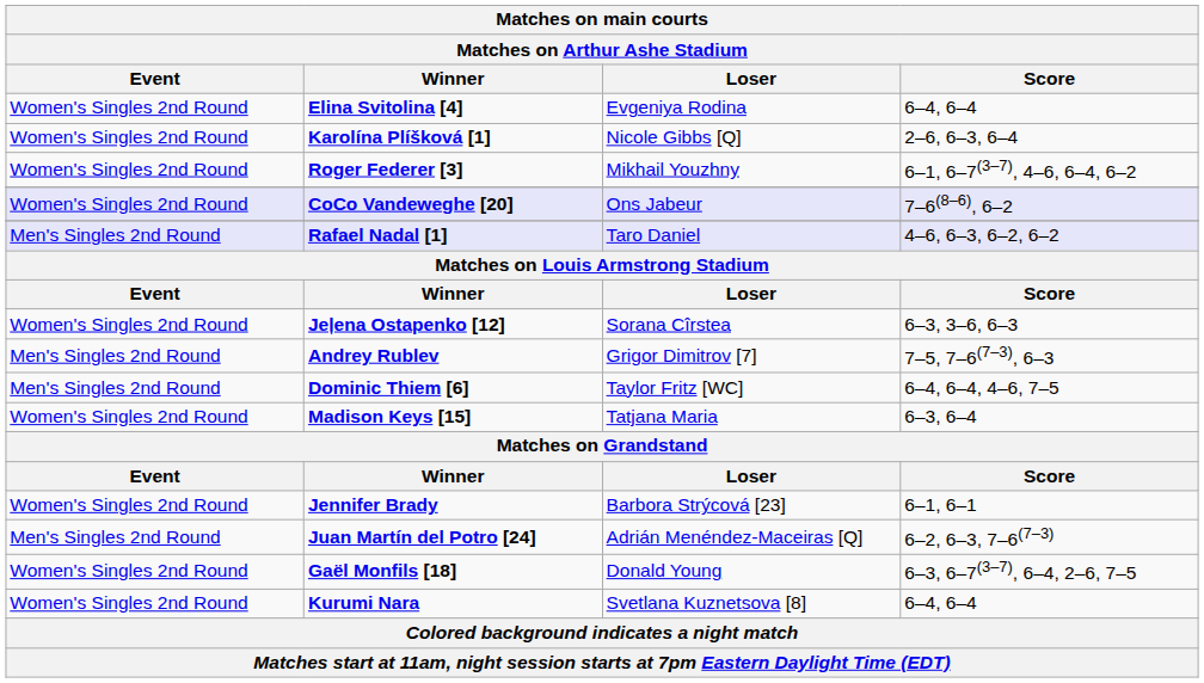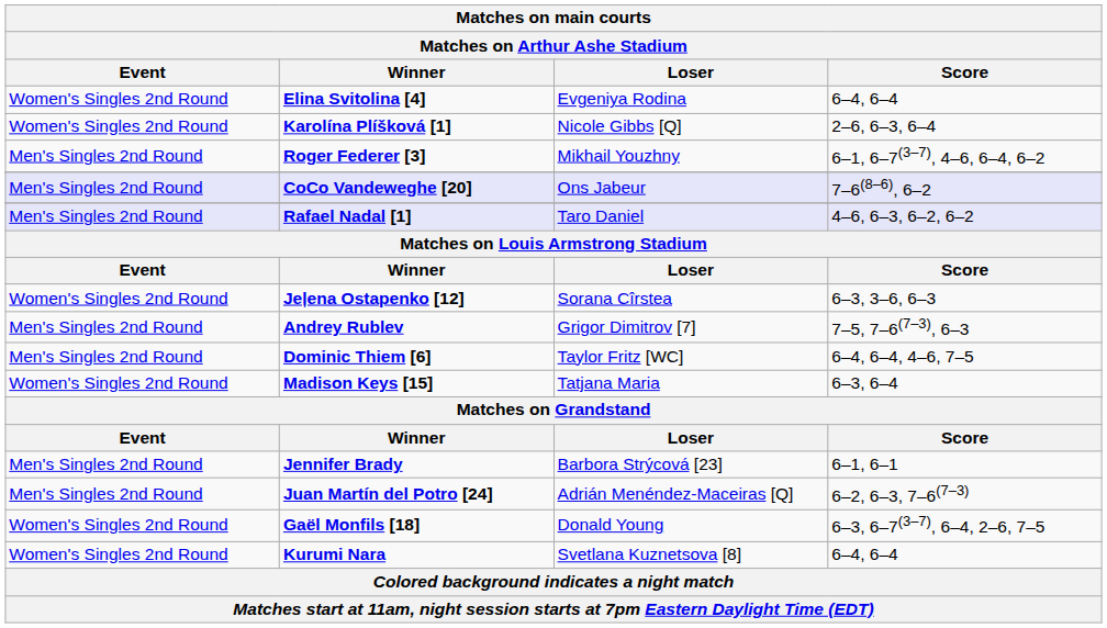Roger Federer [3] | Matches on main courts / Event: Women's Singles 2nd Round -> Men's Singles 2nd Round
CoCo Vandeweghe [20] | Matches on main courts / Event: Women's Singles 2nd Round -> Men's Singles 2nd Round
Jennifer Brady | Matches on main courts / Event: Women's Singles 2nd Round -> Men's Singles 2nd Round
